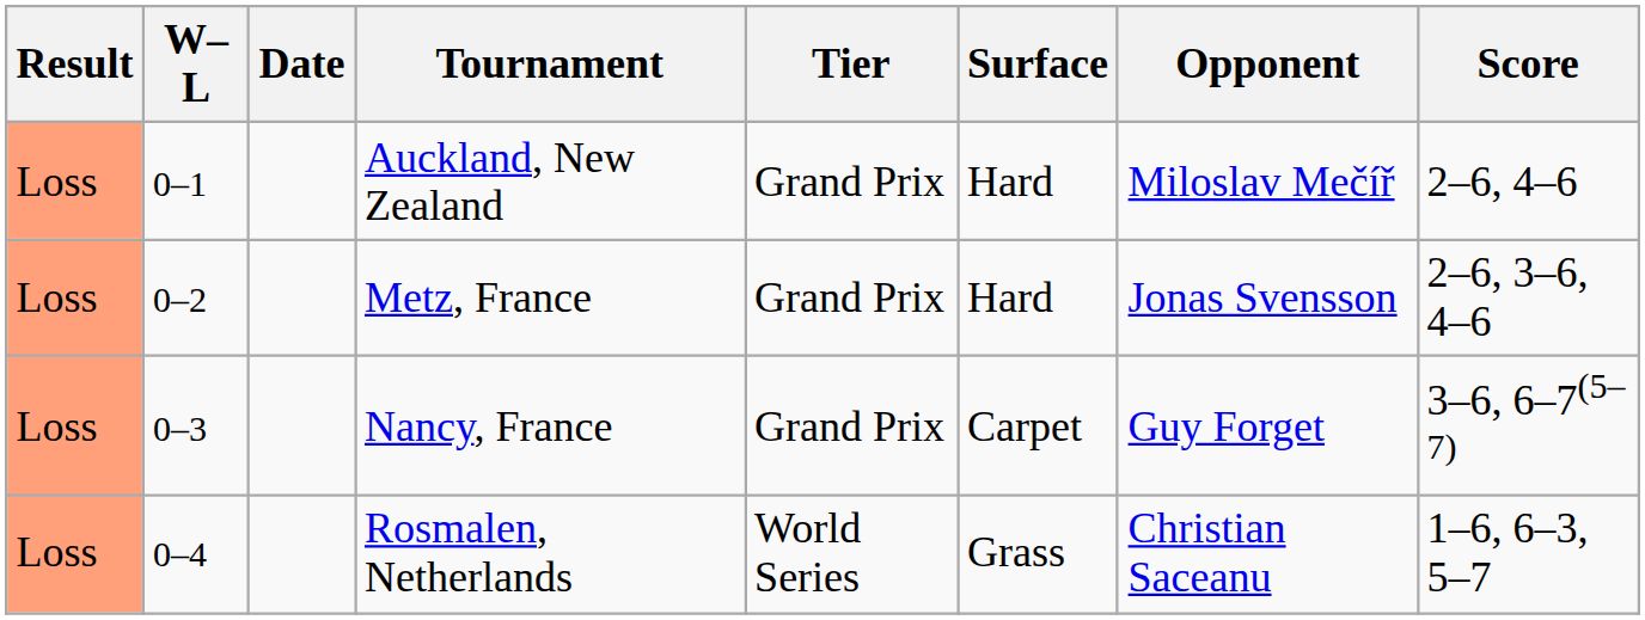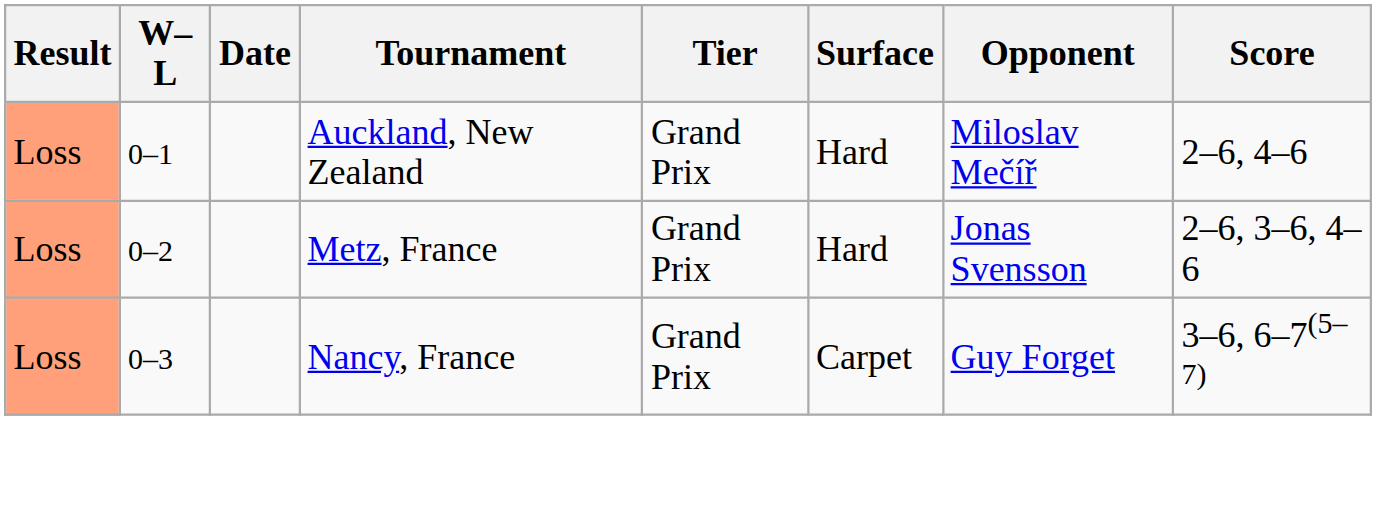- row: Loss | 0–4 | Rosmalen, Netherlands | World Series | Grass | Christian Saceanu | 1–6, 6–3, 5–7
